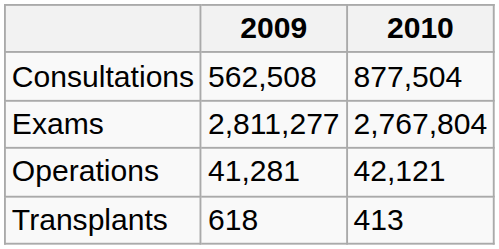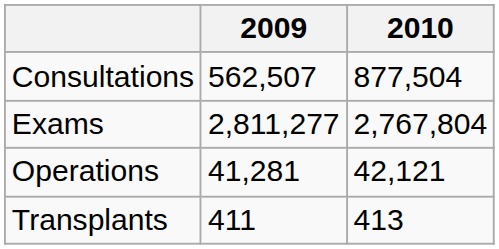Consultations | 2009: 562,508 -> 562,507
Transplants | 2009: 618 -> 411
